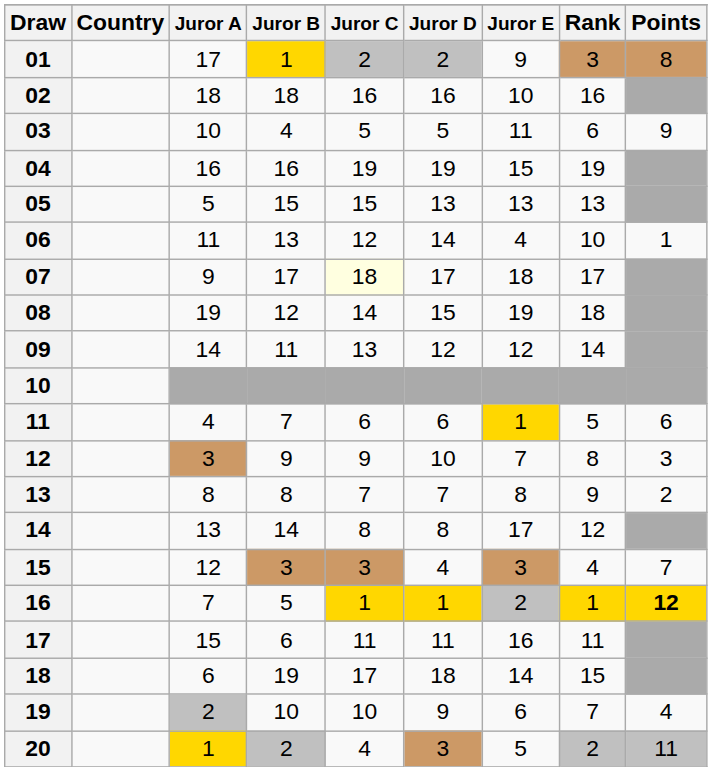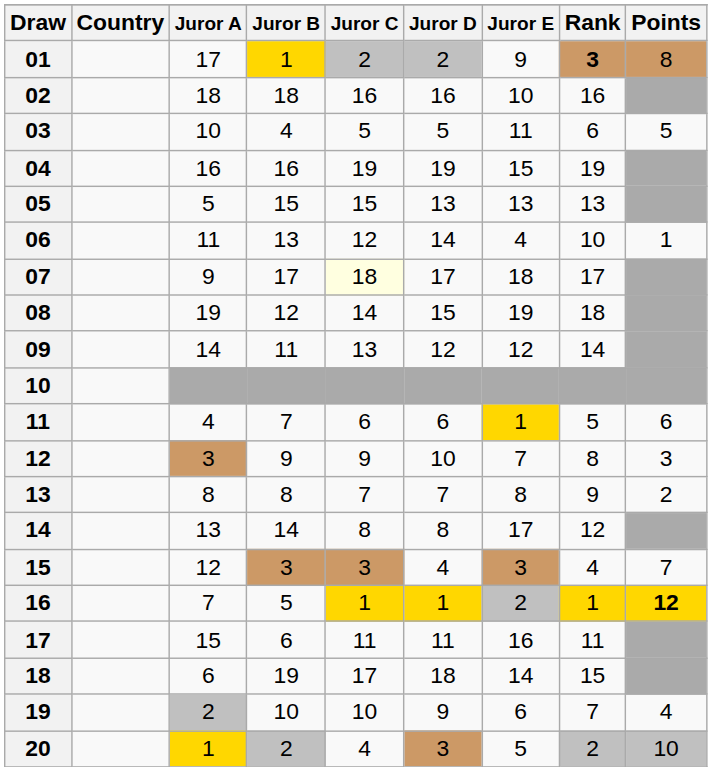01 | Rank: normal -> bold
03 | Points: 9 -> 5
20 | Points: 11 -> 10
